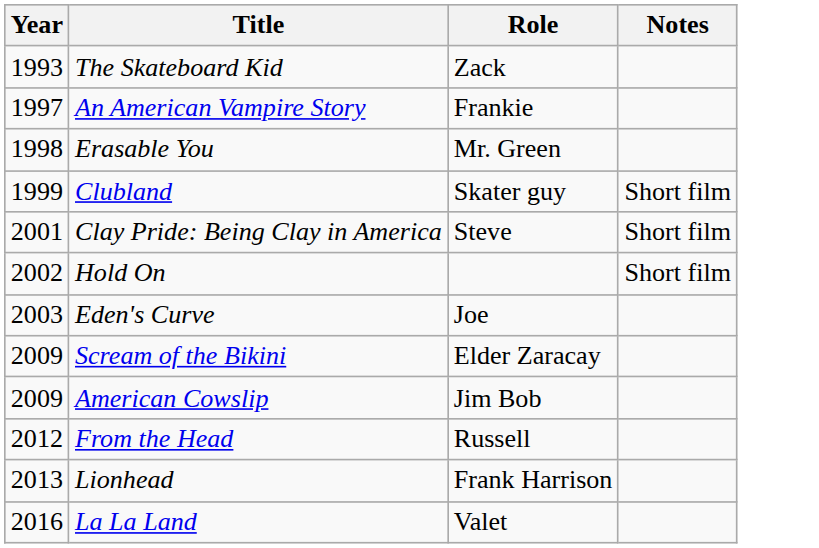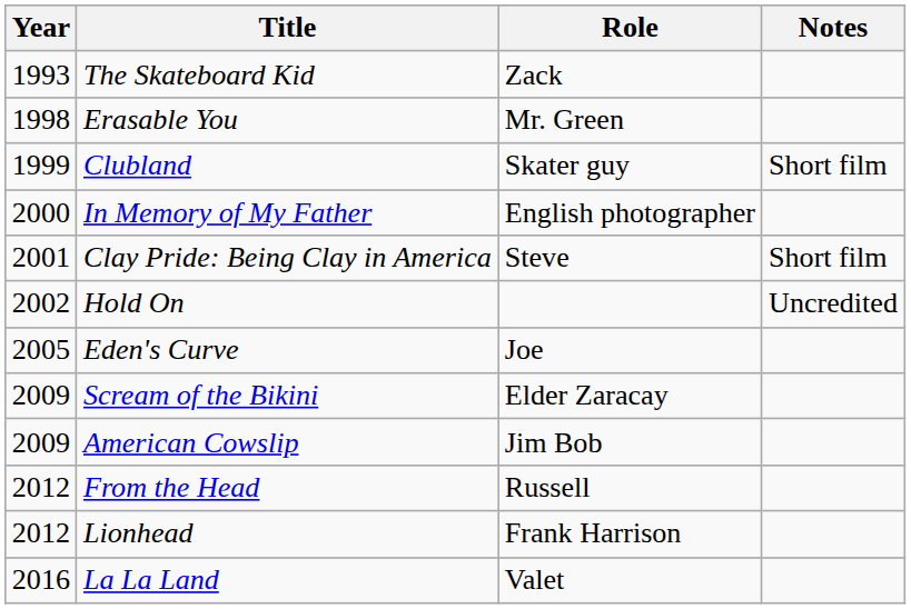- row: 1997 | An American Vampire Story | Frankie
+ row: 2000 | In Memory of My Father | English photographer
Hold On | Notes: Short film -> Uncredited
Eden's Curve | Year: 2003 -> 2005
Lionhead | Year: 2013 -> 2012
